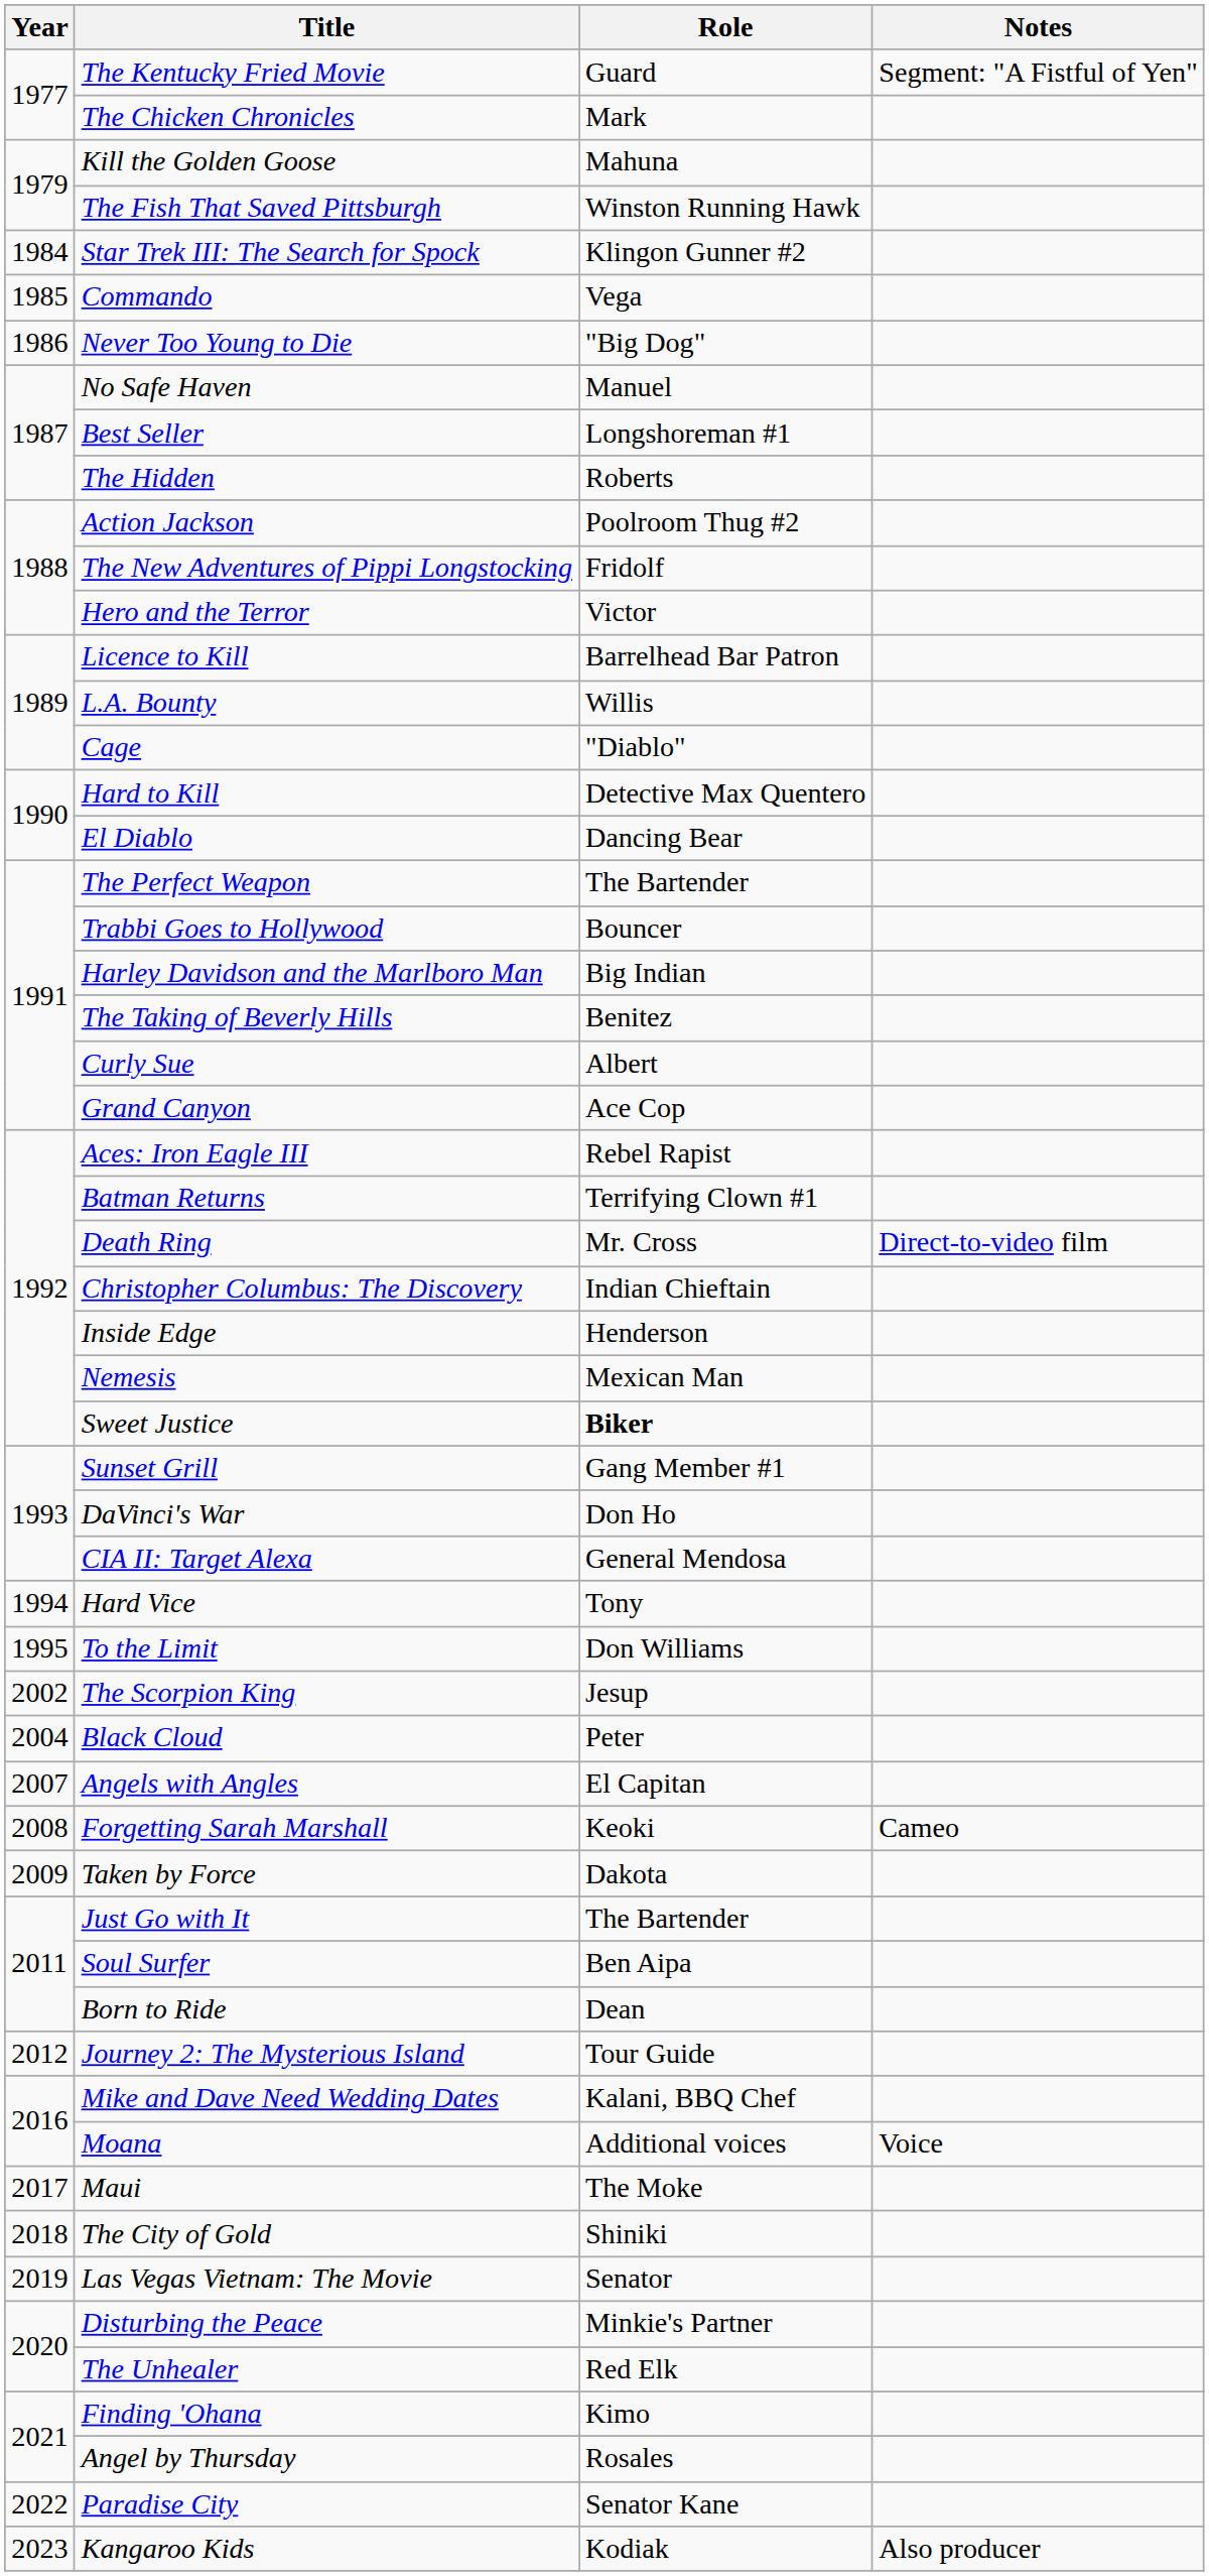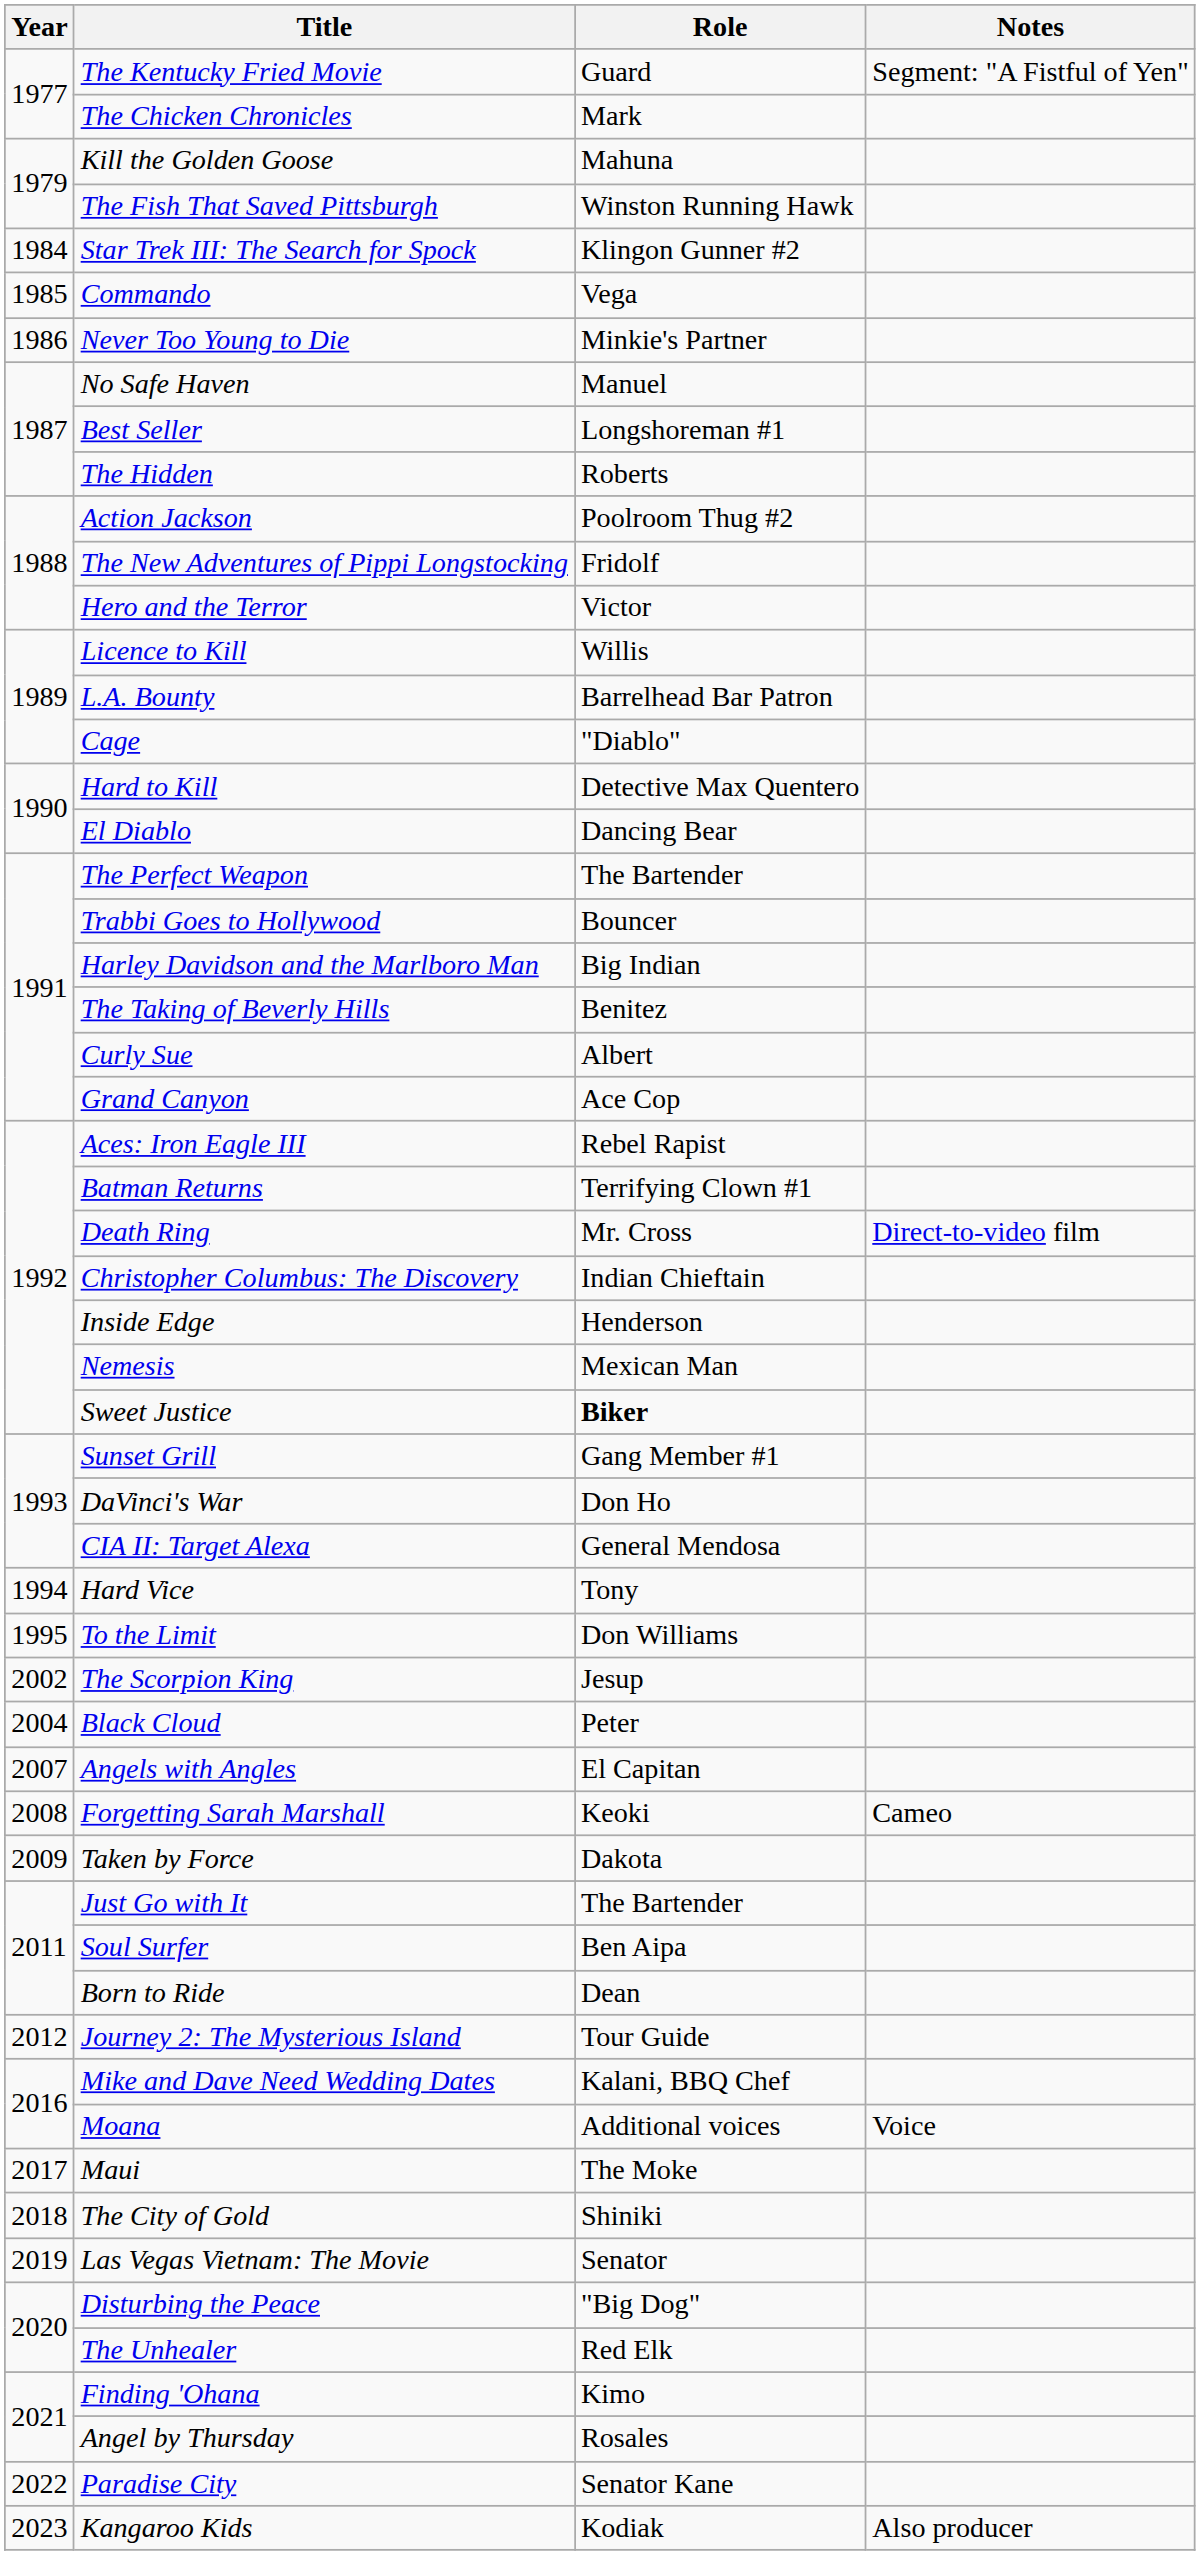Never Too Young to Die | Role: "Big Dog" -> Minkie's Partner
Licence to Kill | Role: Barrelhead Bar Patron -> Willis
L.A. Bounty | Role: Willis -> Barrelhead Bar Patron
Disturbing the Peace | Role: Minkie's Partner -> "Big Dog"
